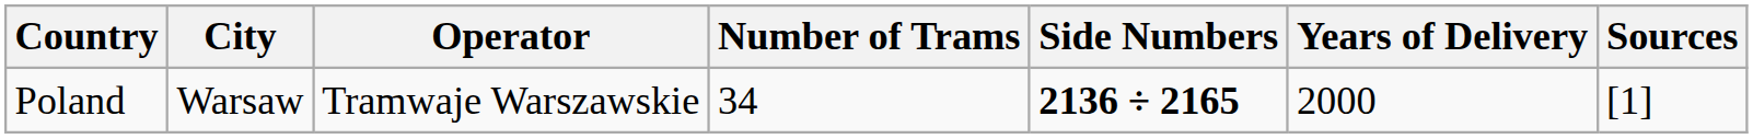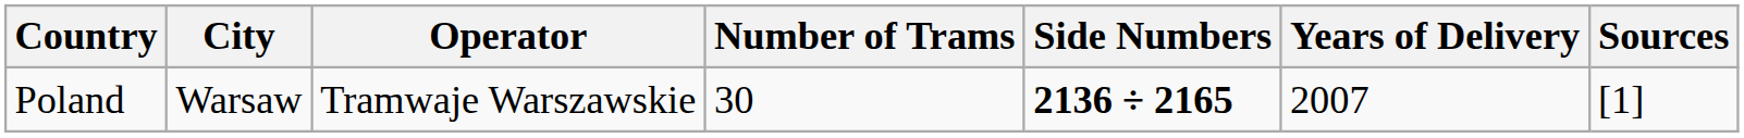Poland | Number of Trams: 34 -> 30
Poland | Years of Delivery: 2000 -> 2007
